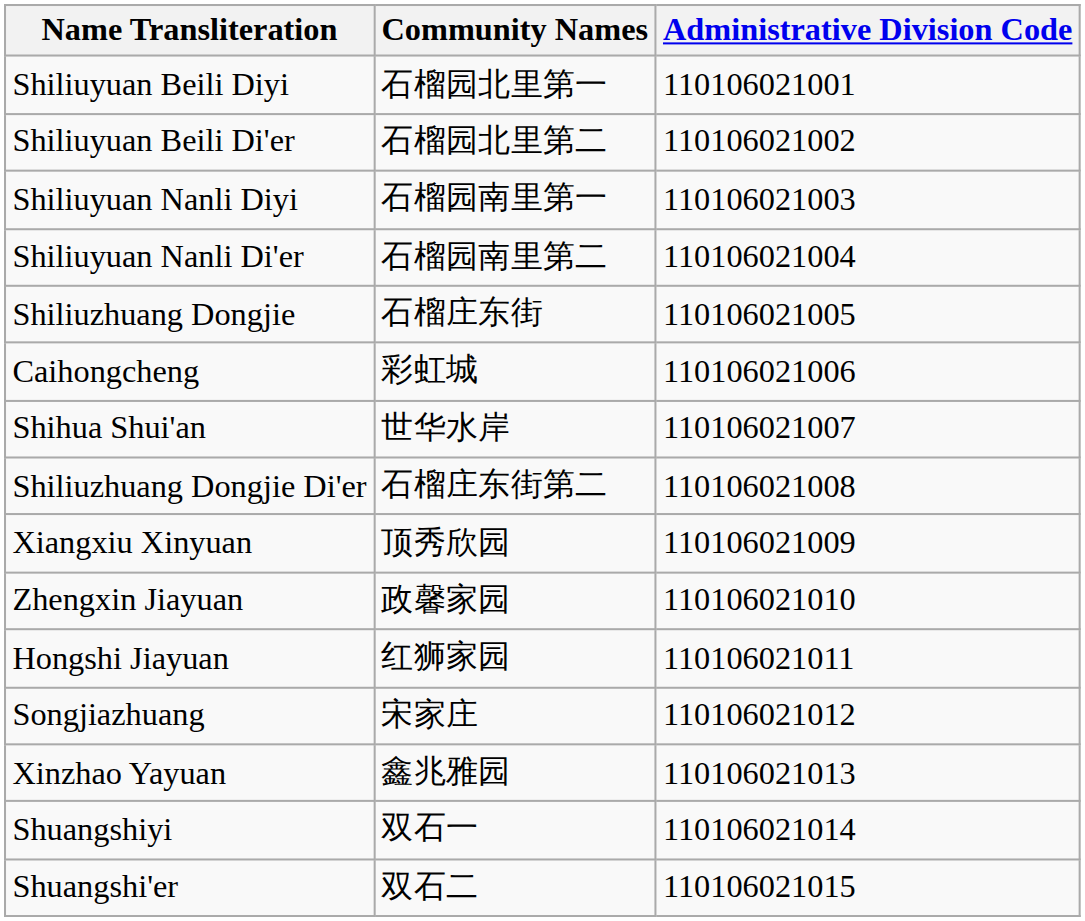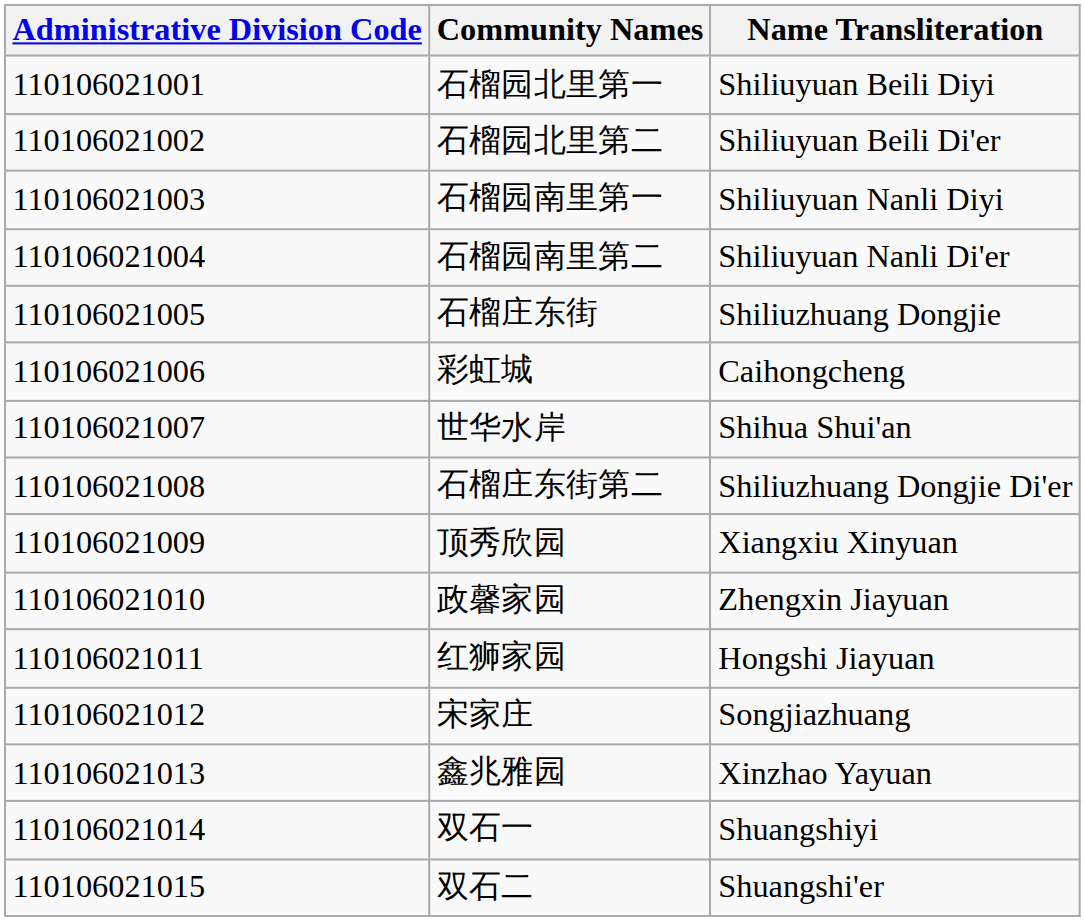columns swapped: Administrative Division Code <-> Name Transliteration
